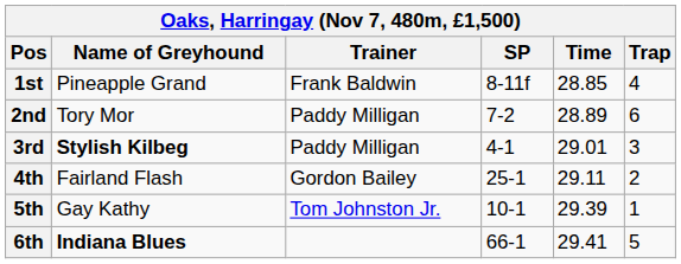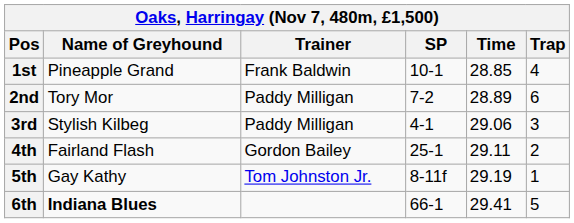1st | SP: 8-11f -> 10-1
3rd | Name of Greyhound: bold -> normal
3rd | Time: 29.01 -> 29.06
5th | SP: 10-1 -> 8-11f
5th | Time: 29.39 -> 29.19
